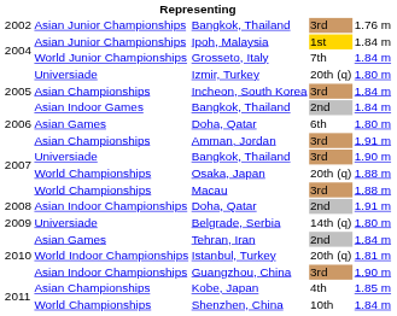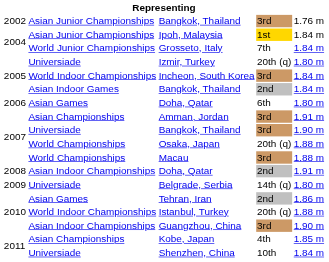Incheon, South Korea | column 2: Asian Championships -> World Indoor Championships
Tehran, Iran | column 5: 1.84 m -> 1.86 m
Istanbul, Turkey | column 5: 1.81 m -> 1.88 m
Shenzhen, China | column 2: World Championships -> Universiade
